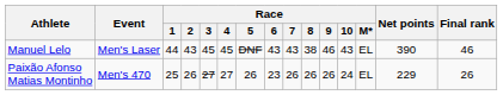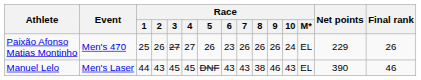rows swapped: Manuel Lelo <-> Paixão Afonso Matias Montinho
